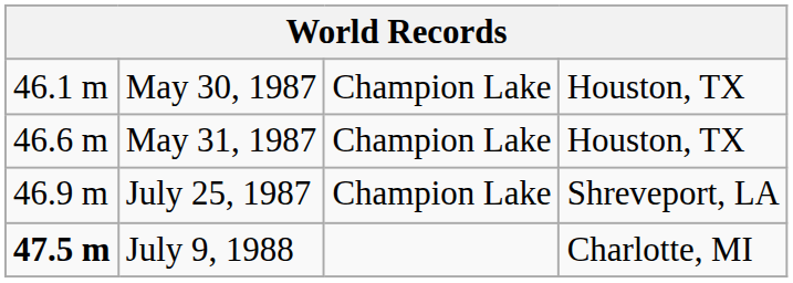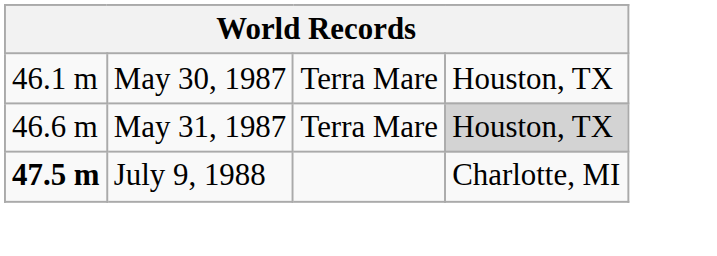May 30, 1987 | column 3: Champion Lake -> Terra Mare
May 31, 1987 | column 3: Champion Lake -> Terra Mare
May 31, 1987 | column 4: no background -> lightgrey background
- row: 46.9 m | July 25, 1987 | Champion Lake | Shreveport, LA
